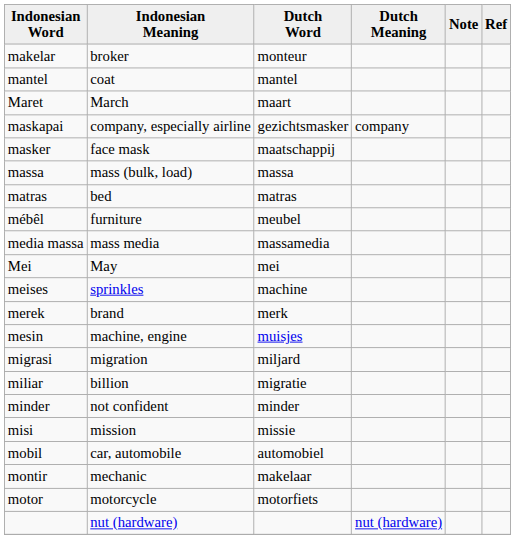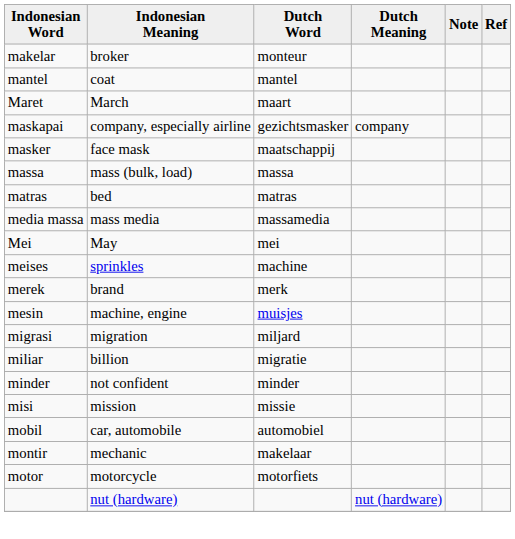- row: mébêl | furniture | meubel
